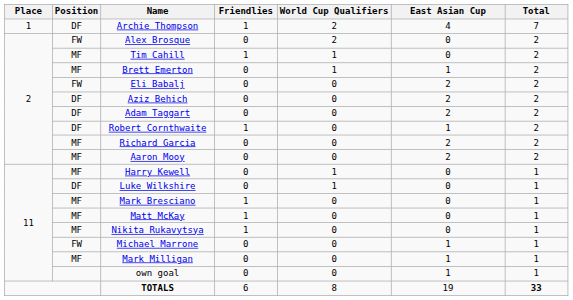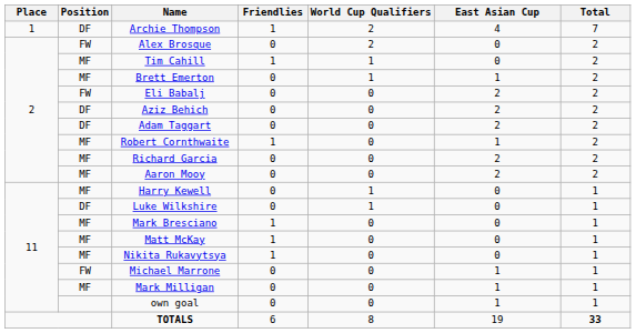Robert Cornthwaite | Position: DF -> MF
